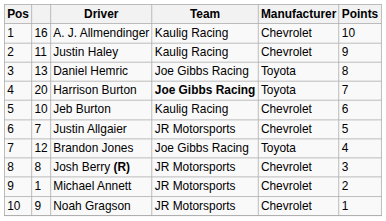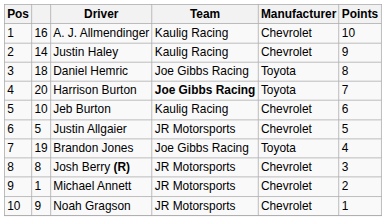Justin Haley | column 2: 11 -> 14
Daniel Hemric | column 2: 13 -> 18
Justin Allgaier | column 2: 7 -> 5
Brandon Jones | column 2: 12 -> 19
